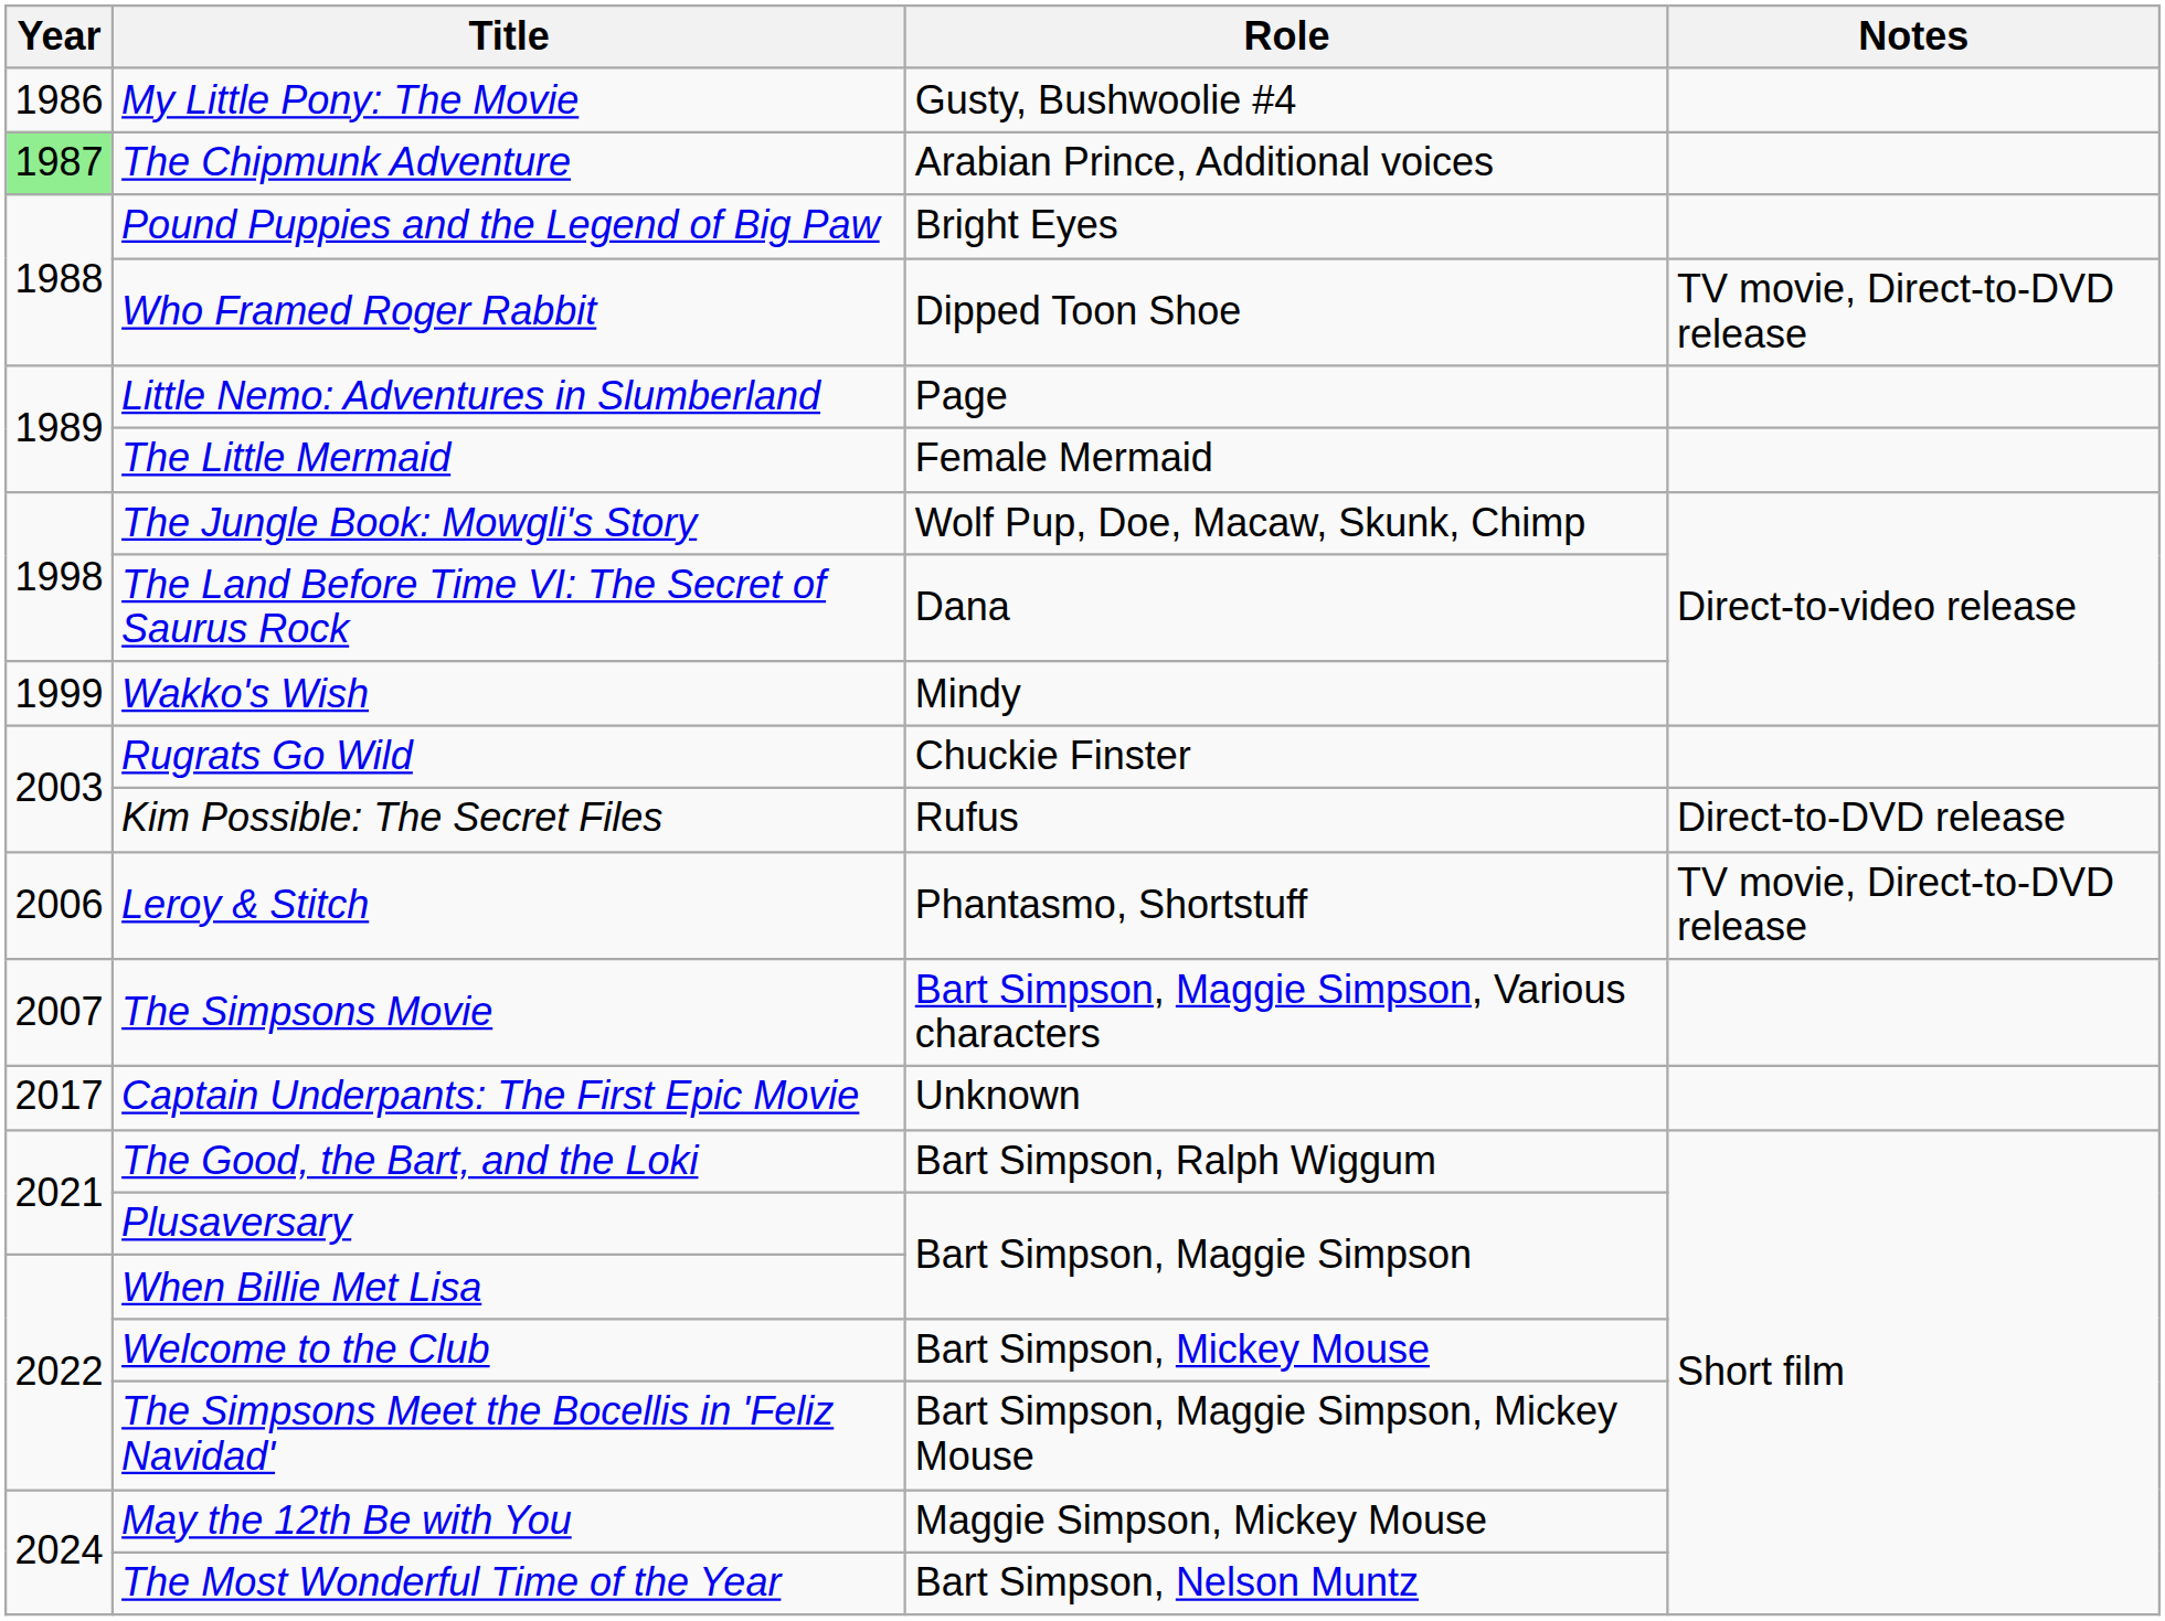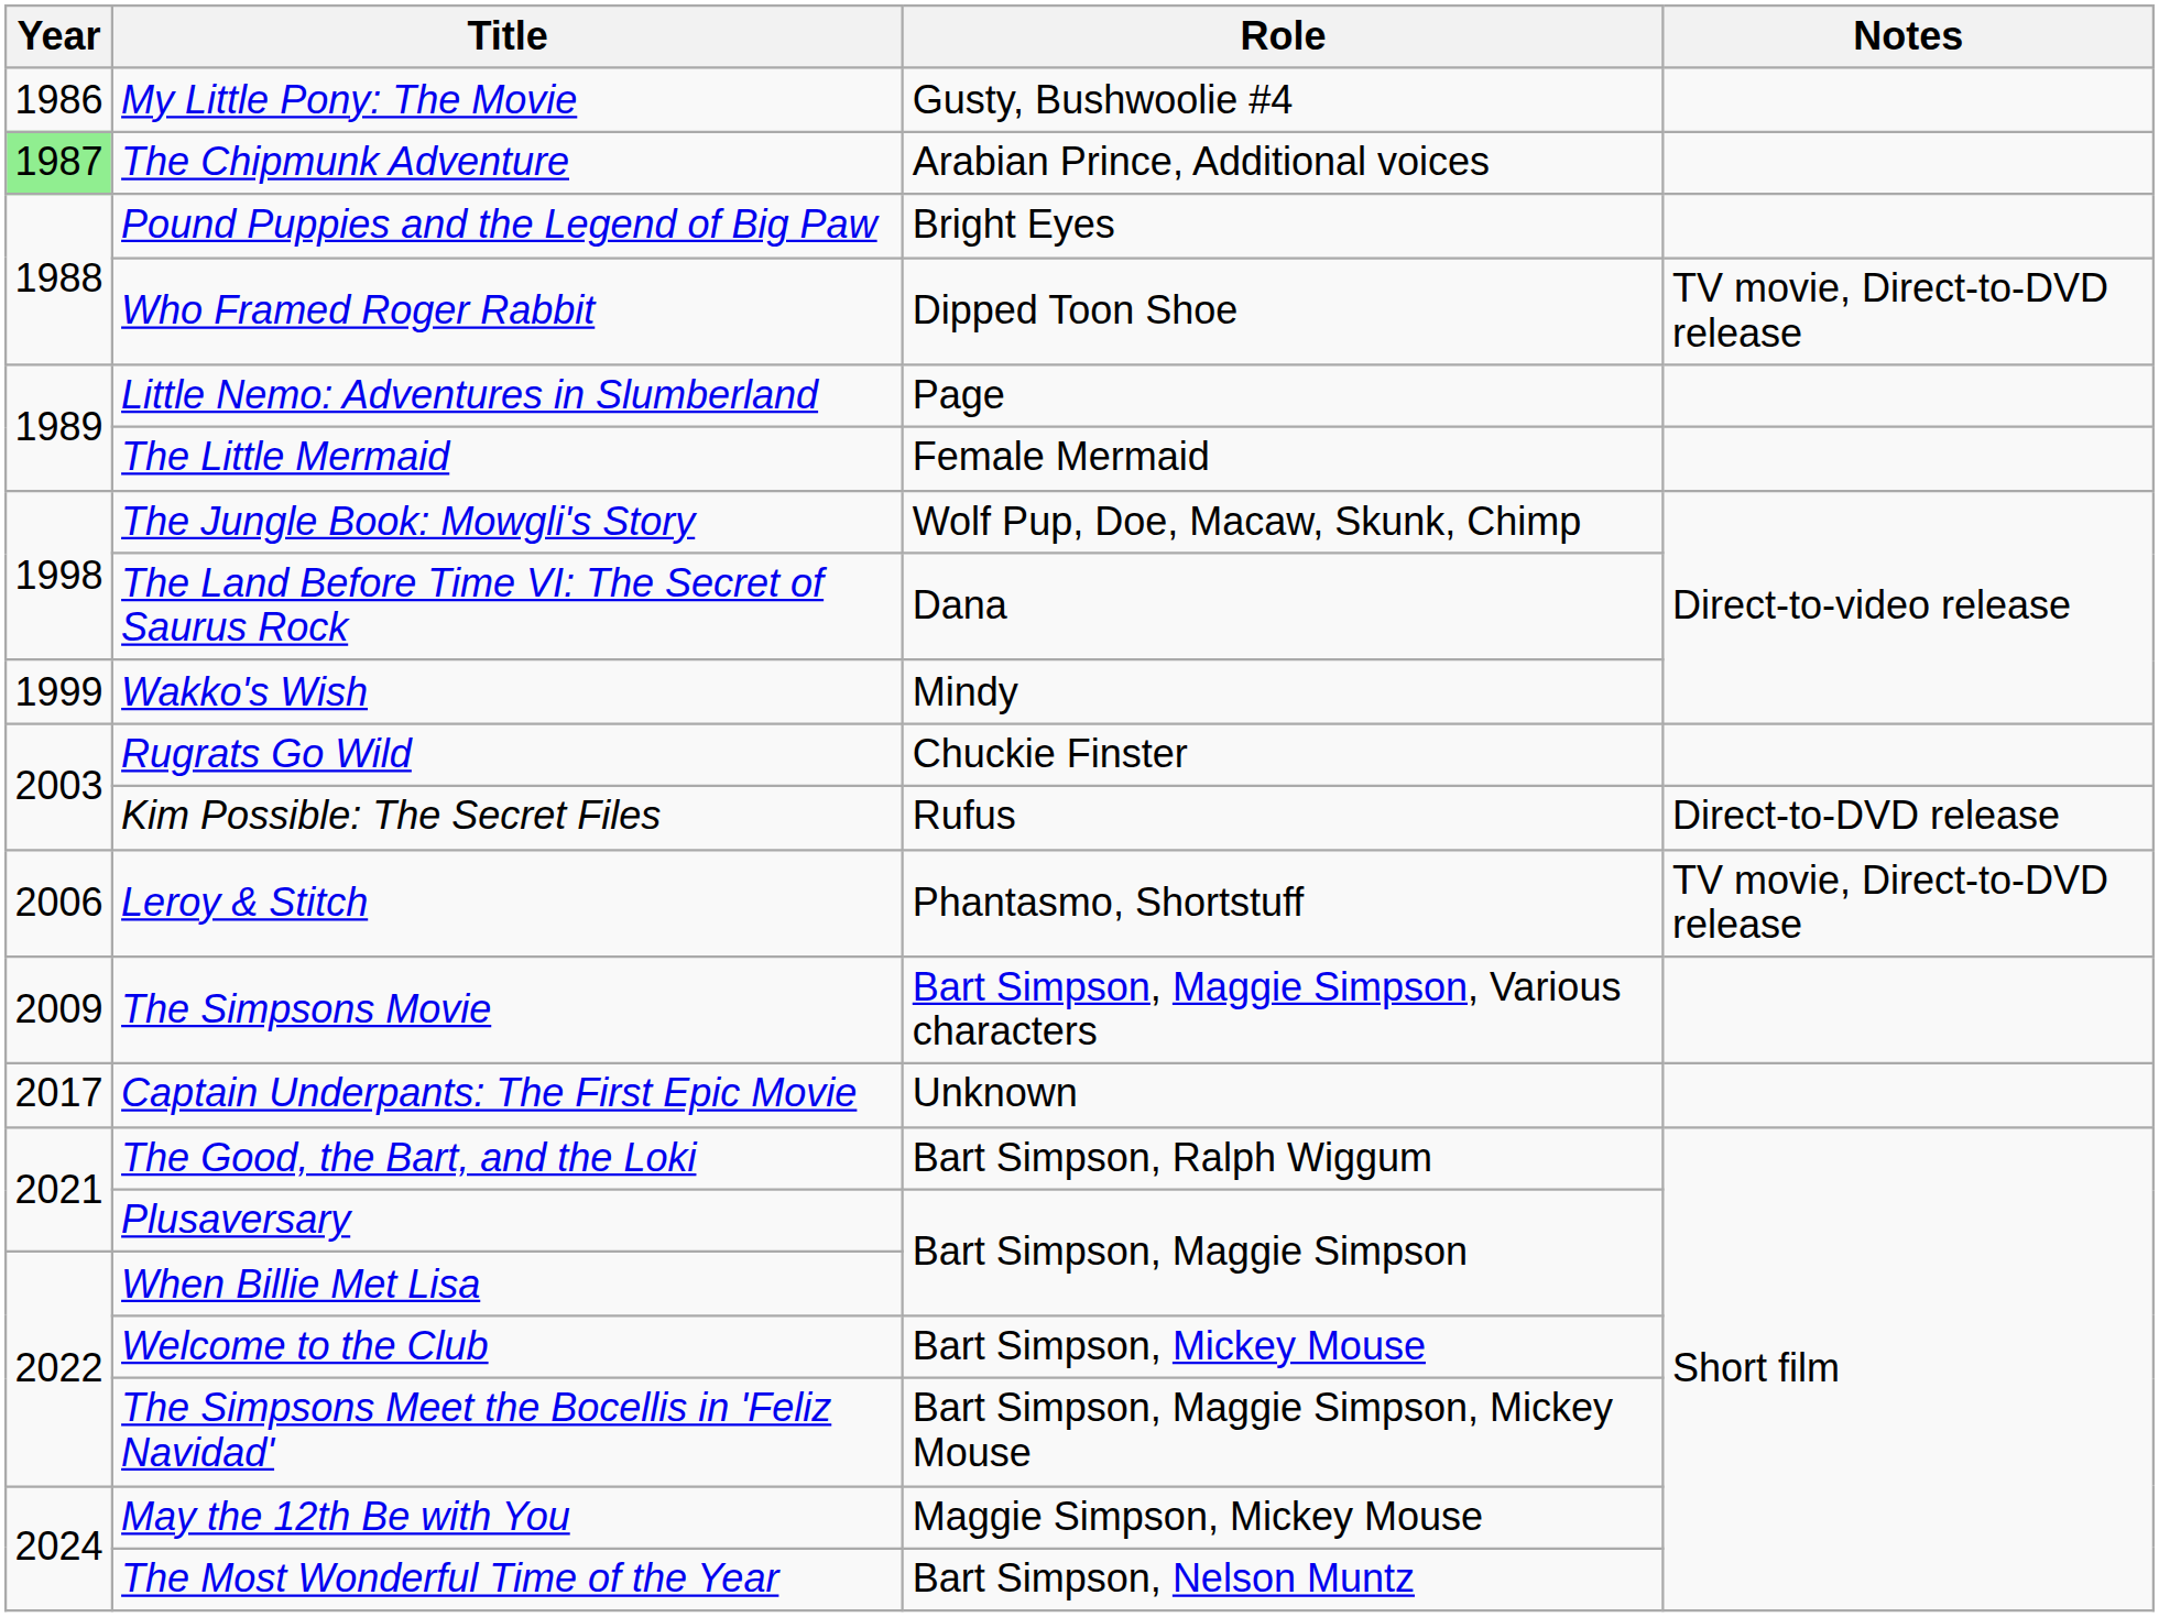The Simpsons Movie | Year: 2007 -> 2009
